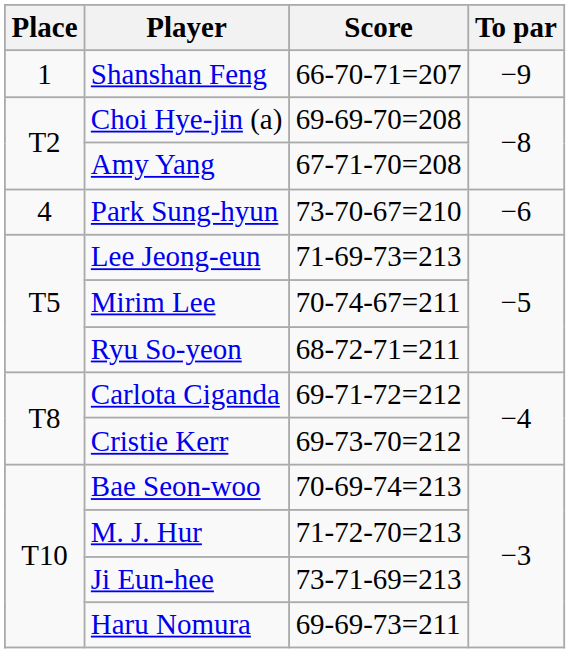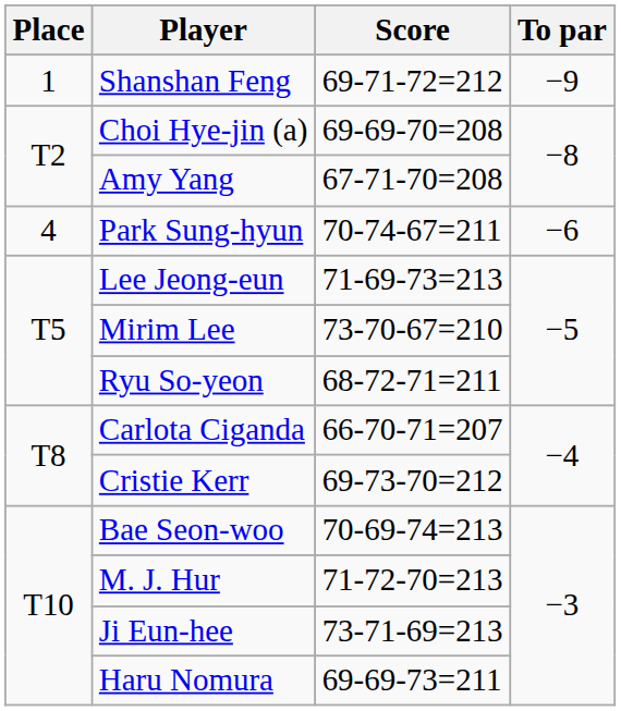Shanshan Feng | Score: 66-70-71=207 -> 69-71-72=212
Park Sung-hyun | Score: 73-70-67=210 -> 70-74-67=211
Mirim Lee | Score: 70-74-67=211 -> 73-70-67=210
Carlota Ciganda | Score: 69-71-72=212 -> 66-70-71=207
